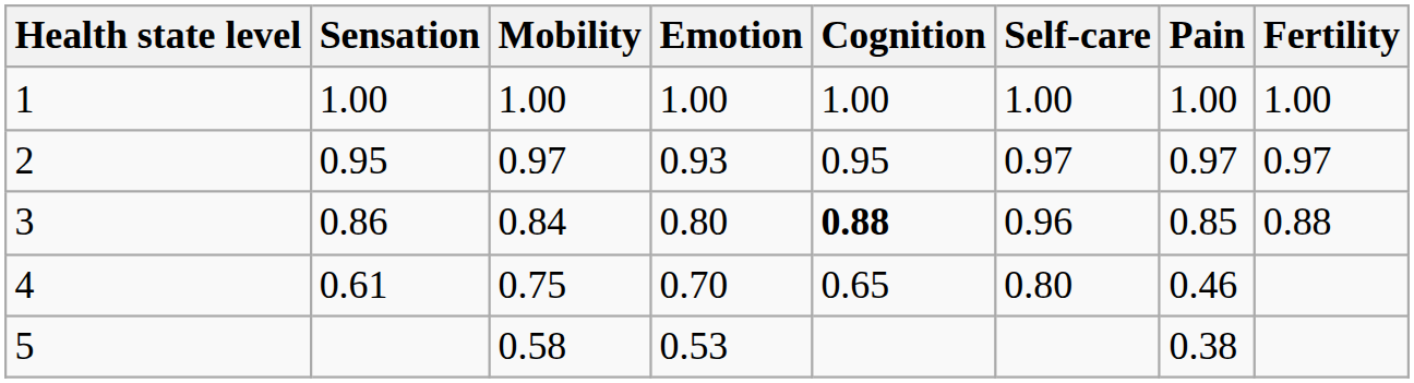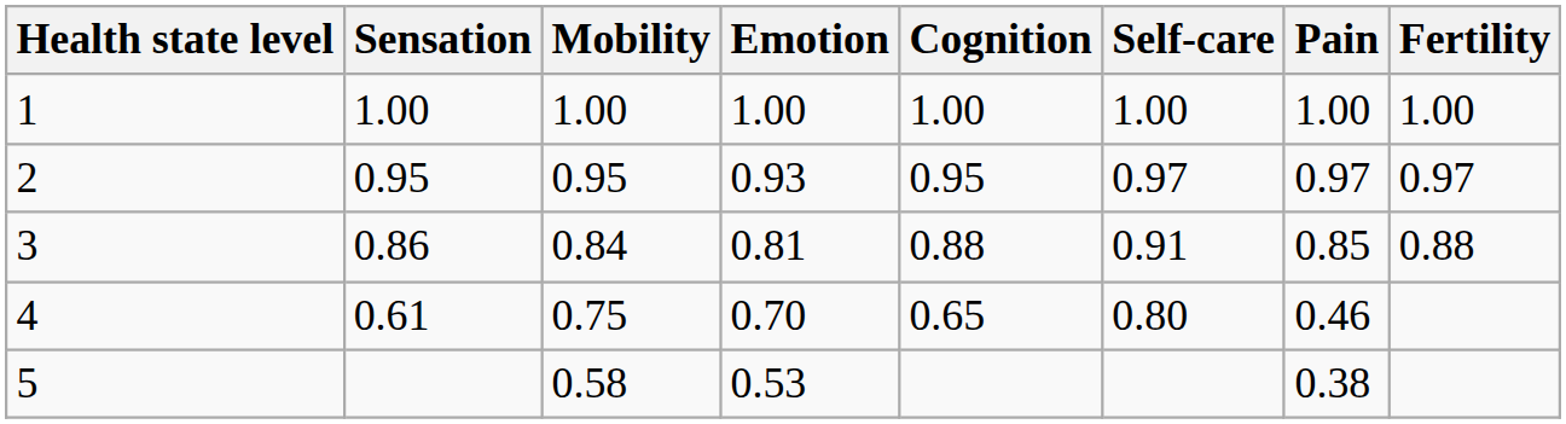2 | Mobility: 0.97 -> 0.95
3 | Emotion: 0.80 -> 0.81
3 | Cognition: bold -> normal
3 | Self-care: 0.96 -> 0.91
